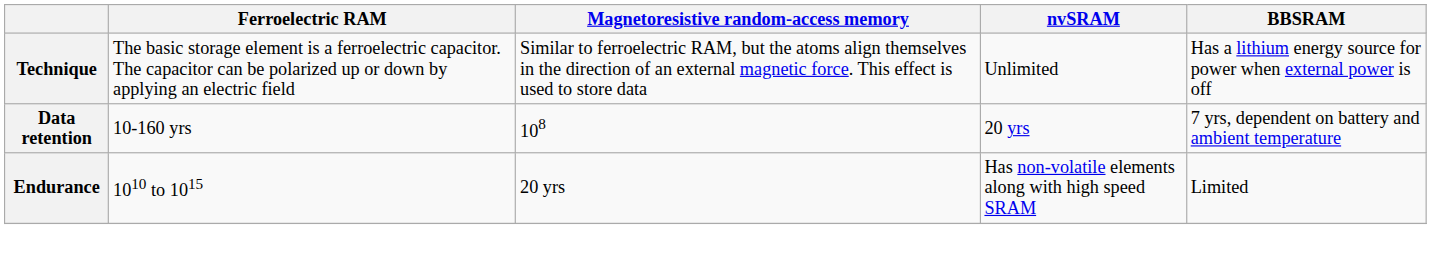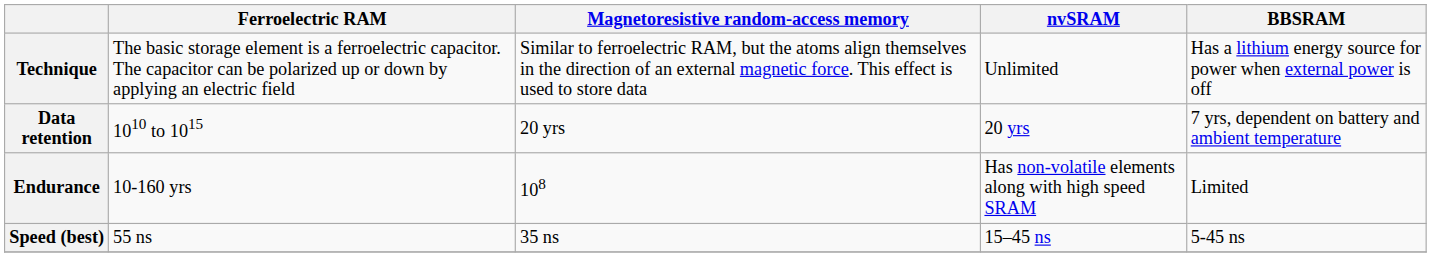Data retention | Ferroelectric RAM: 10-160 yrs -> 1010 to 1015
Data retention | Magnetoresistive random-access memory: 108 -> 20 yrs
Endurance | Ferroelectric RAM: 1010 to 1015 -> 10-160 yrs
Endurance | Magnetoresistive random-access memory: 20 yrs -> 108
+ row: Speed (best) | 55 ns | 35 ns | 15–45 ns | 5-45 ns
